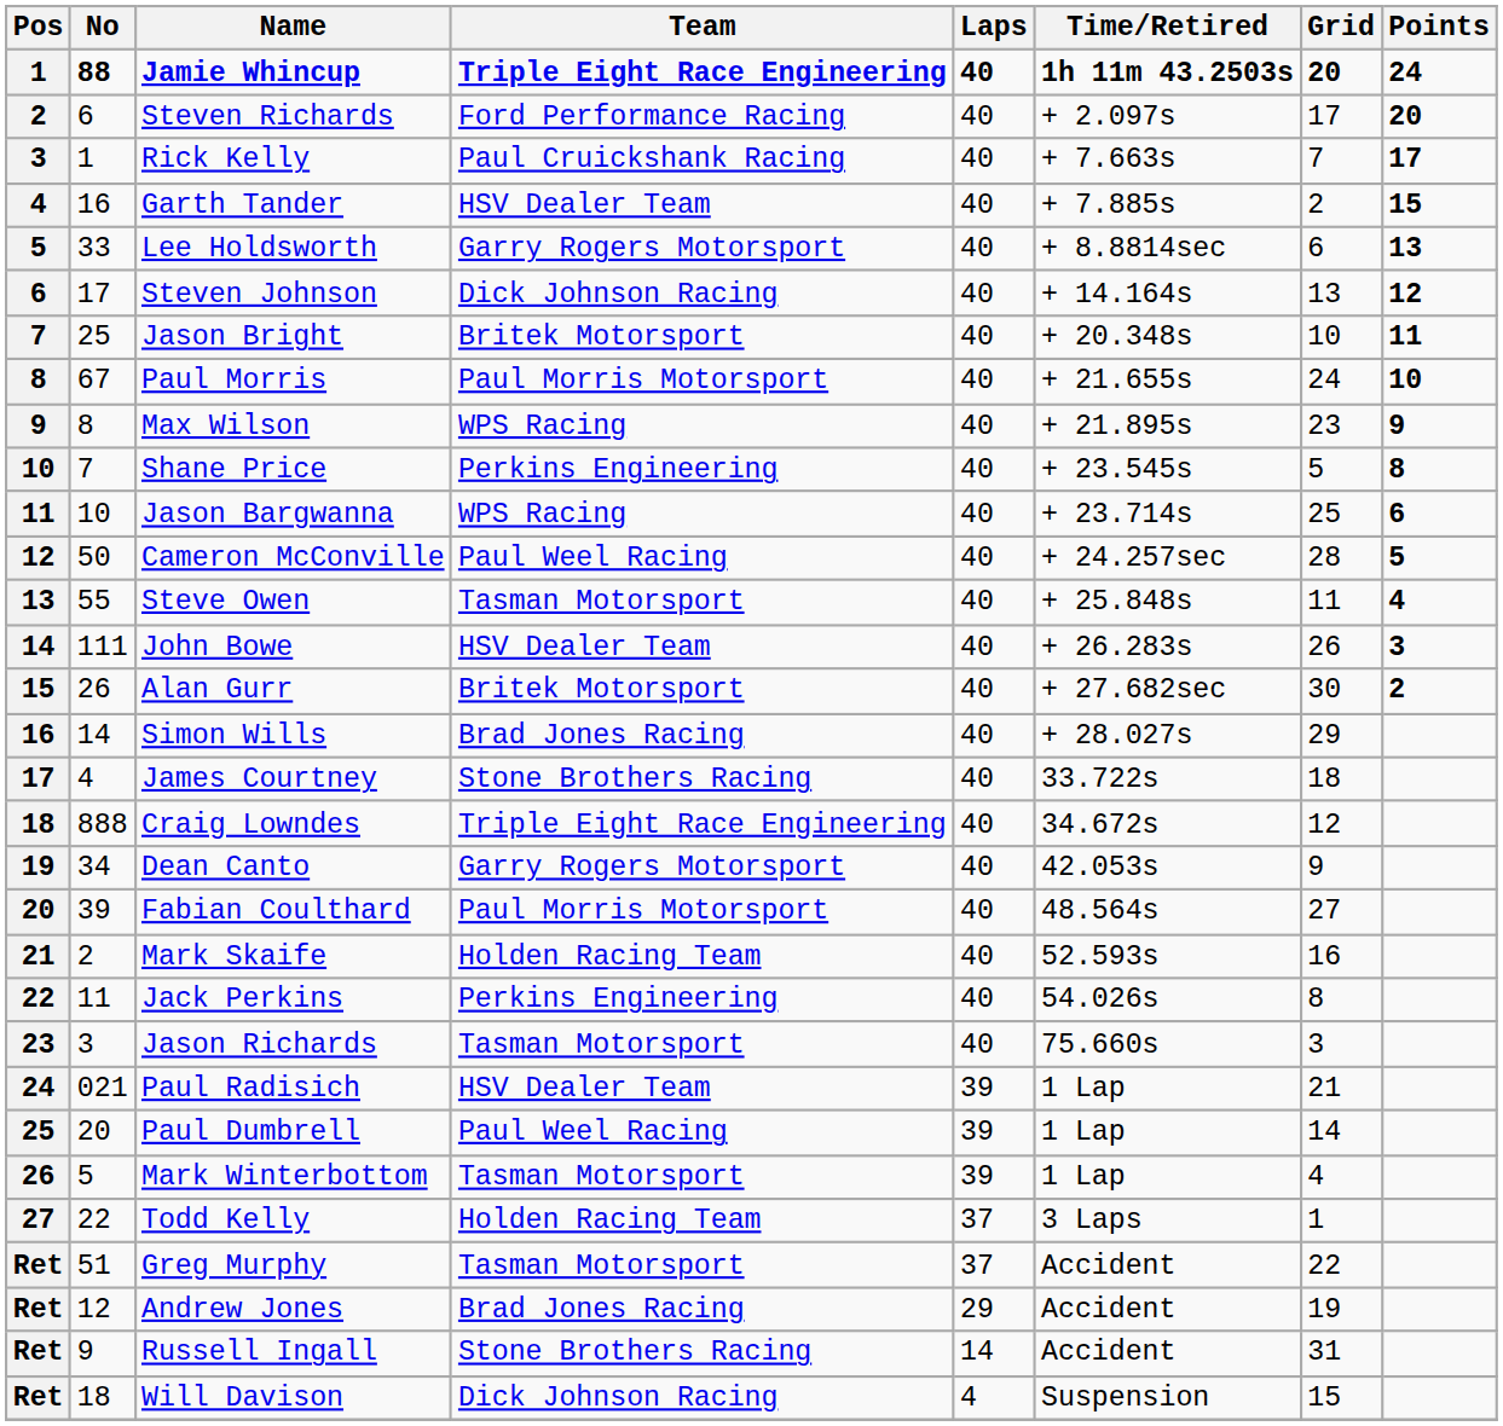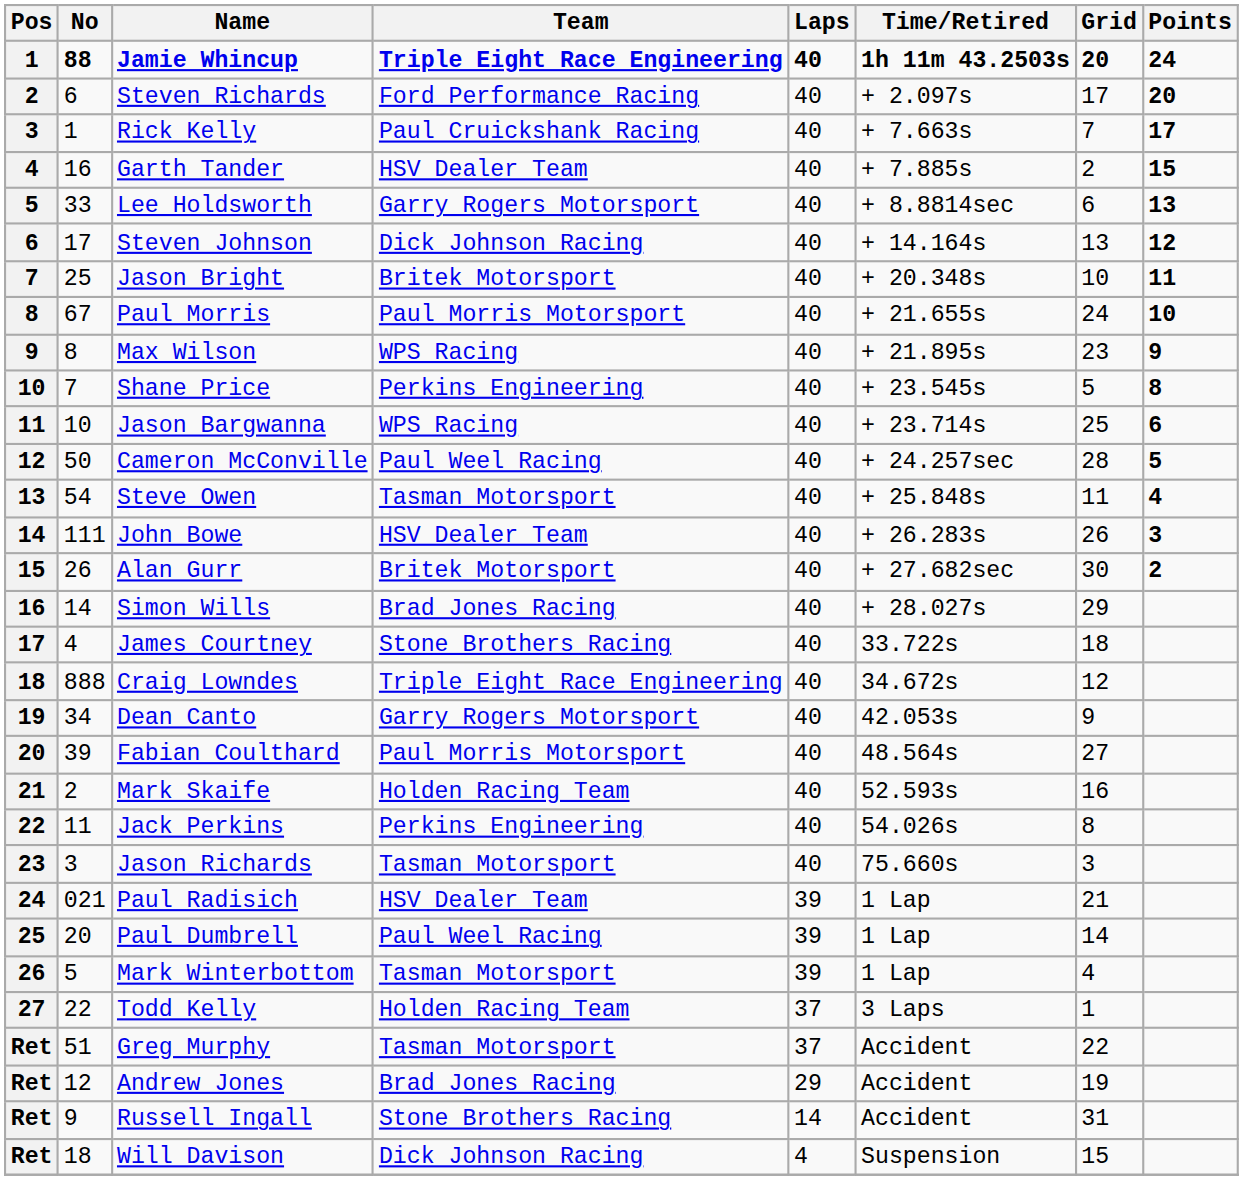Steve Owen | No: 55 -> 54
